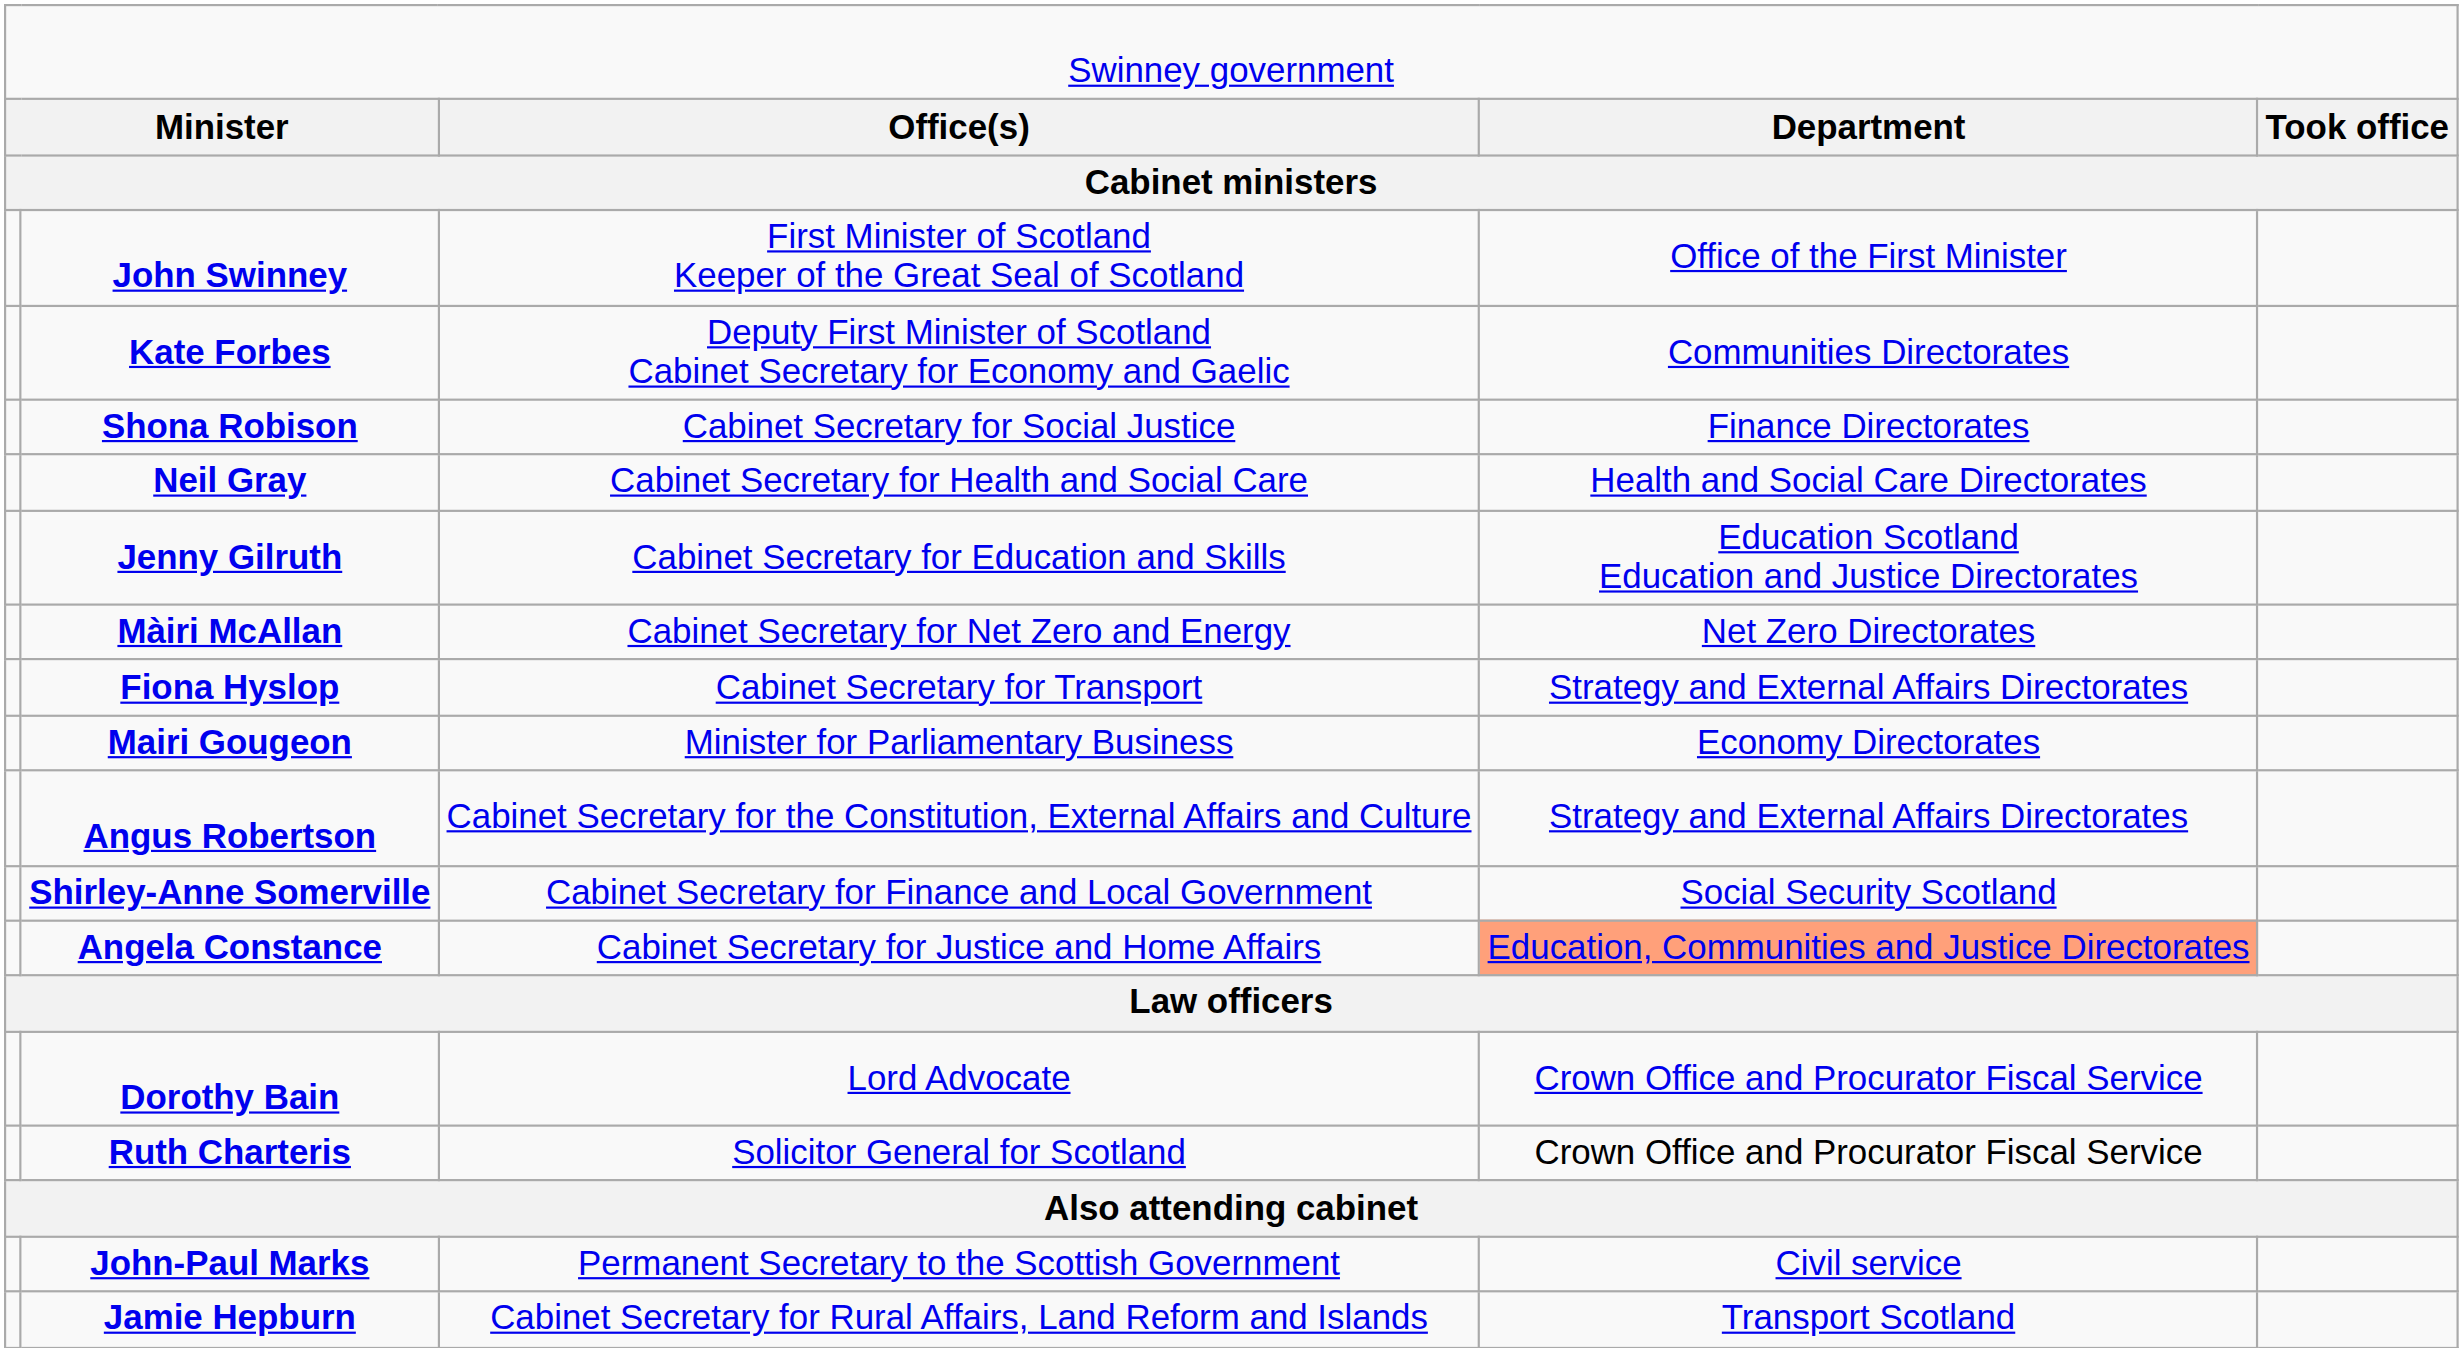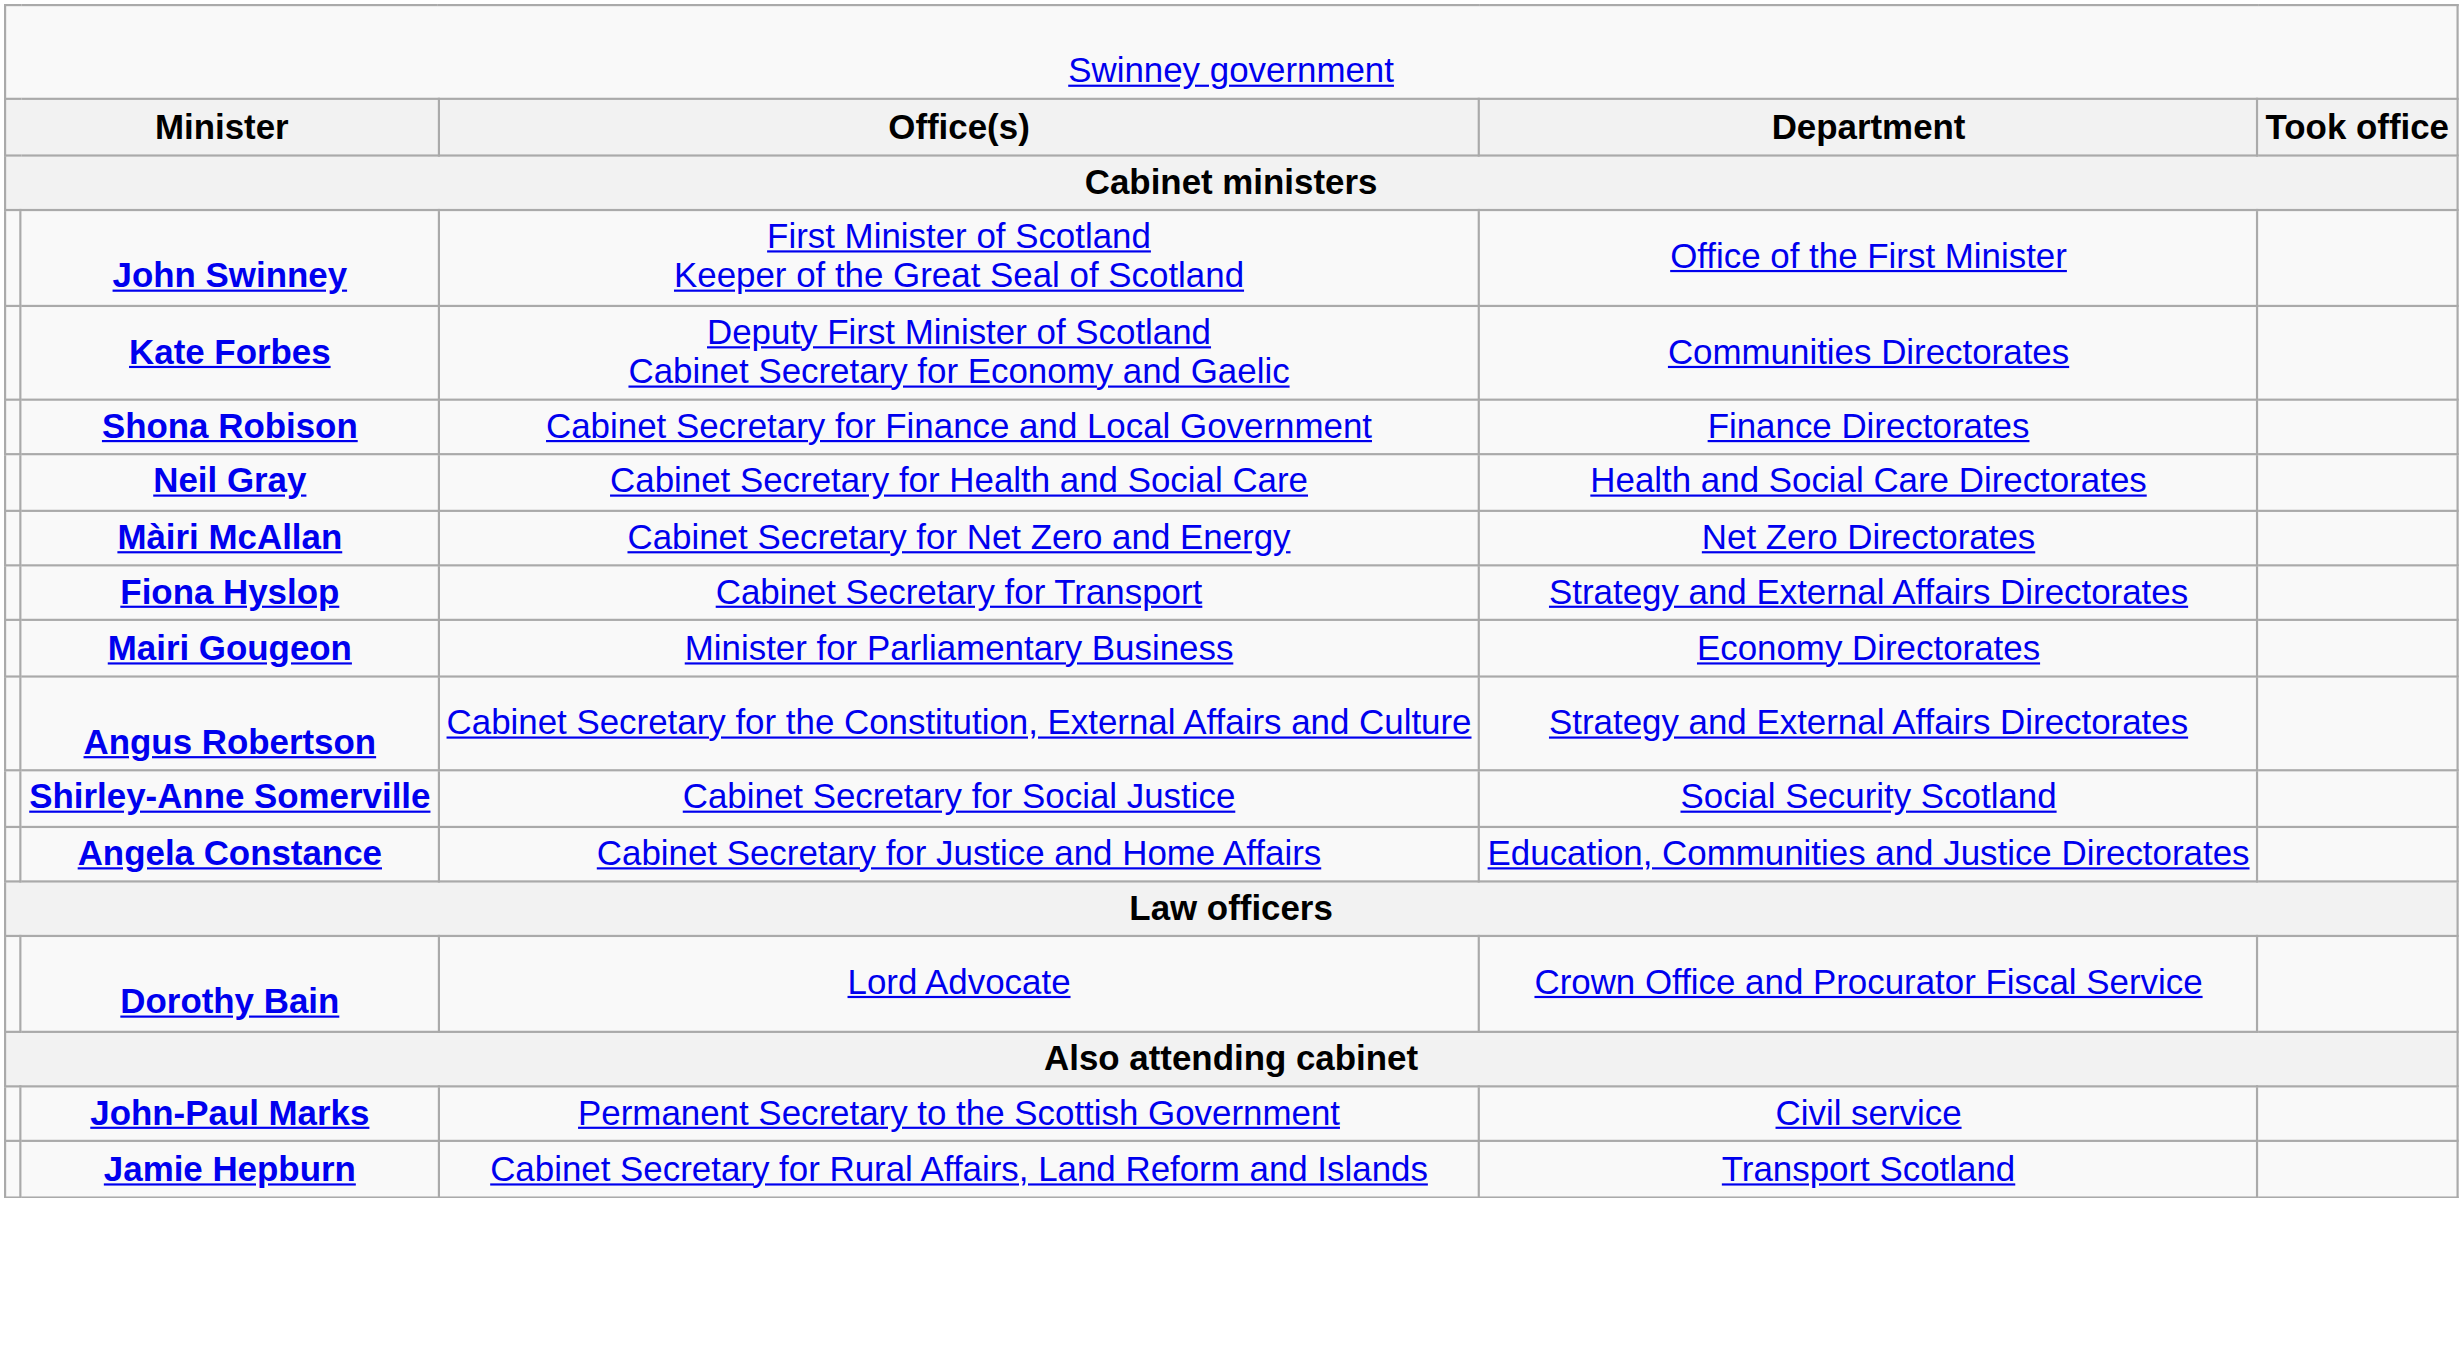Shona Robison | column 3: Cabinet Secretary for Social Justice -> Cabinet Secretary for Finance and Local Government
- row: Jenny Gilruth | Cabinet Secretary for Education and Skills | Education Scotland Education and Justice Directorates
Shirley-Anne Somerville | column 3: Cabinet Secretary for Finance and Local Government -> Cabinet Secretary for Social Justice
Angela Constance | column 4: lightsalmon background -> no background
- row: Ruth Charteris | Solicitor General for Scotland | Crown Office and Procurator Fiscal Service
